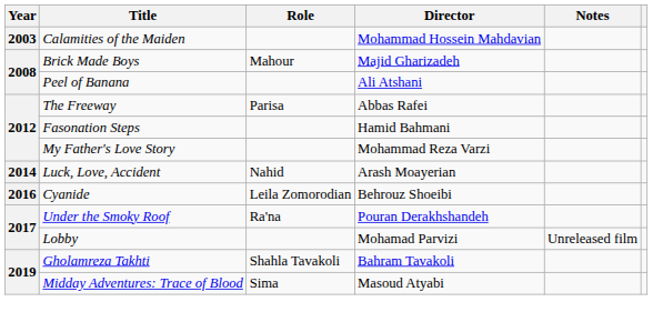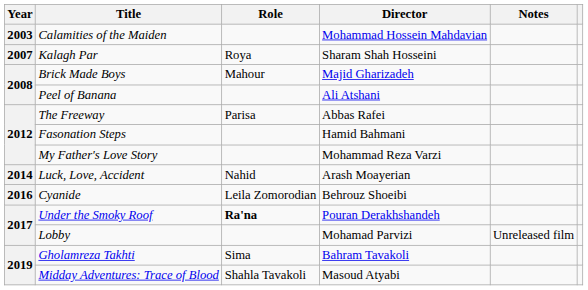+ row: 2007 | Kalagh Par | Roya | Sharam Shah Hosseini
Under the Smoky Roof | Role: normal -> bold
Gholamreza Takhti | Role: Shahla Tavakoli -> Sima
Midday Adventures: Trace of Blood | Role: Sima -> Shahla Tavakoli
